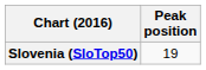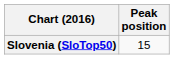Slovenia (SloTop50) | Peak position: 19 -> 15
